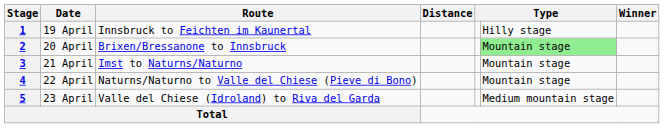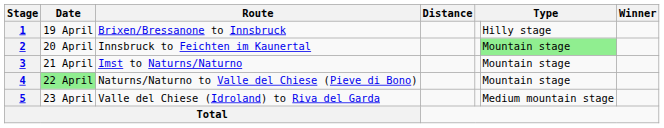1 | Route: Innsbruck to Feichten im Kaunertal -> Brixen/Bressanone to Innsbruck
2 | Route: Brixen/Bressanone to Innsbruck -> Innsbruck to Feichten im Kaunertal
4 | Date: no background -> lightgreen background
